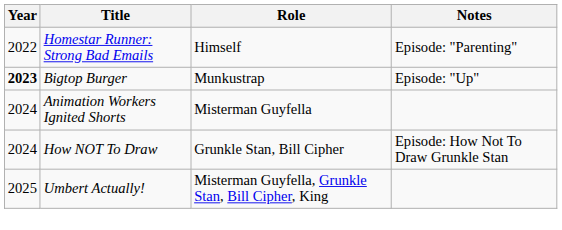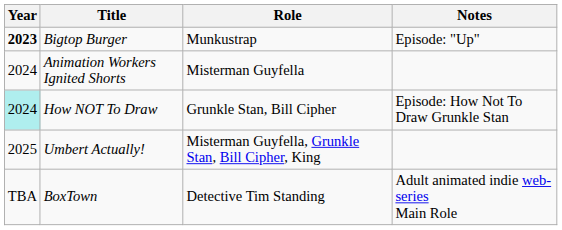- row: 2022 | Homestar Runner: Strong Bad Emails | Himself | Episode: "Parenting"
How NOT To Draw | Year: no background -> paleturquoise background
+ row: TBA | BoxTown | Detective Tim Standing | Adult animated indie web-series Main Role
